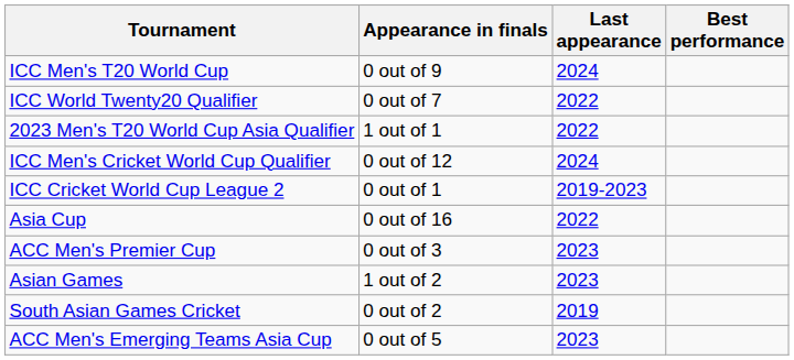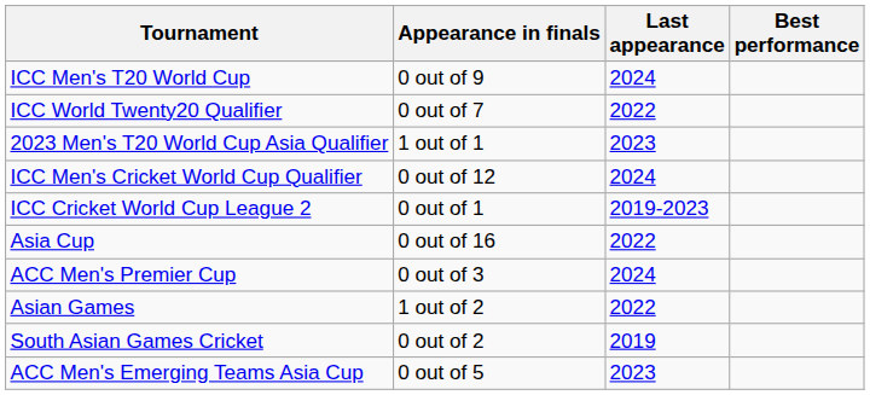2023 Men's T20 World Cup Asia Qualifier | Last appearance: 2022 -> 2023
ACC Men's Premier Cup | Last appearance: 2023 -> 2024
Asian Games | Last appearance: 2023 -> 2022
